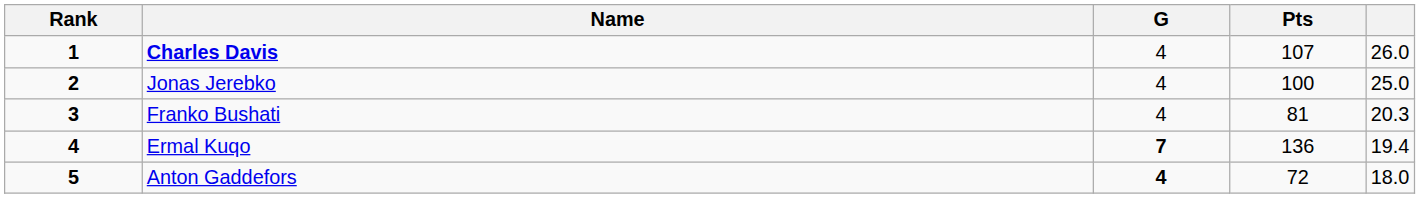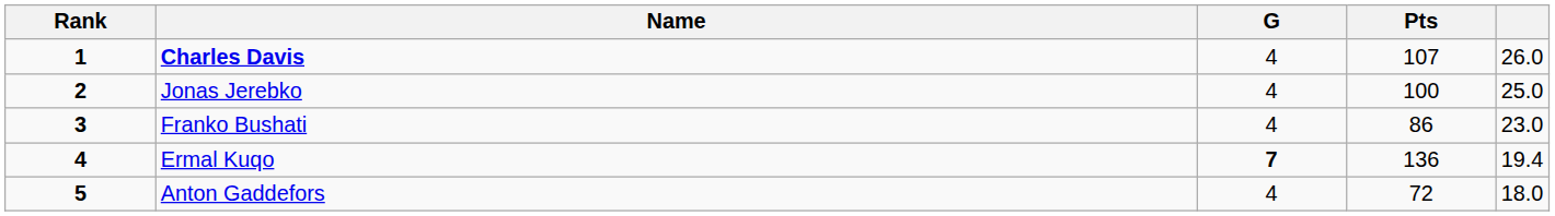Franko Bushati | Pts: 81 -> 86
Franko Bushati | column 5: 20.3 -> 23.0
Anton Gaddefors | G: bold -> normal
